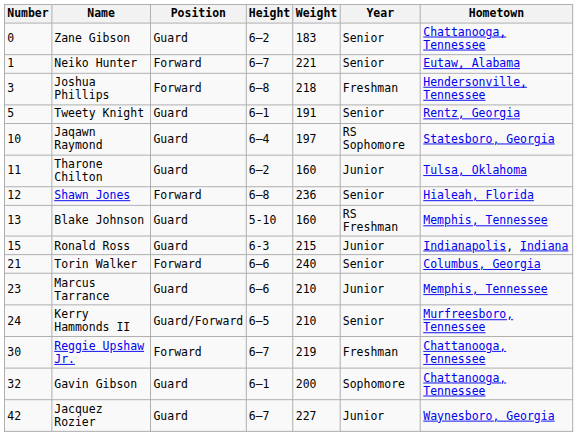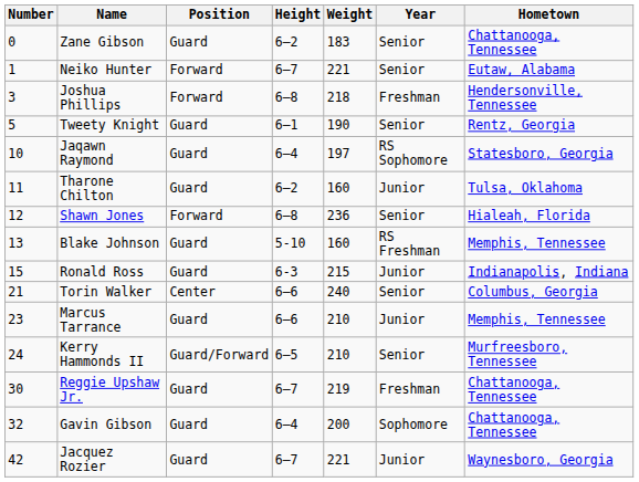Tweety Knight | Weight: 191 -> 190
Torin Walker | Position: Forward -> Center
Reggie Upshaw Jr. | Position: Forward -> Guard
Gavin Gibson | Height: 6–1 -> 6–4
Jacquez Rozier | Weight: 227 -> 221
